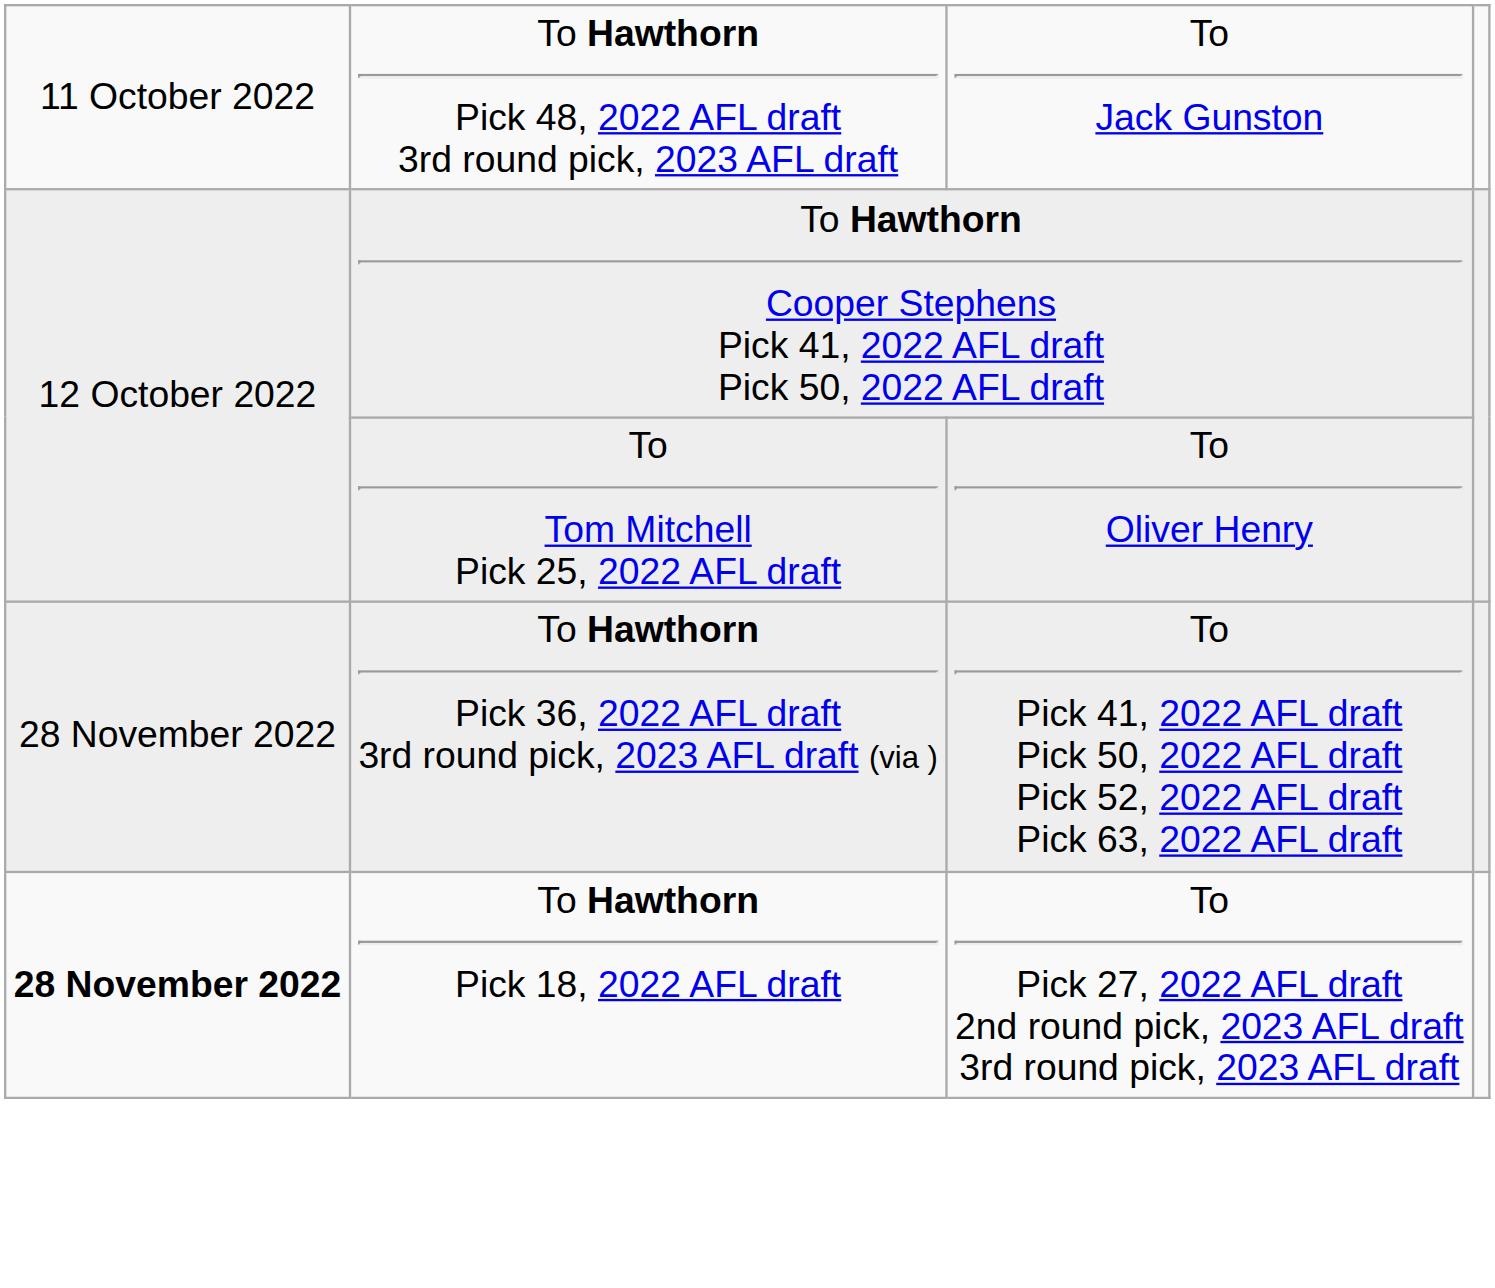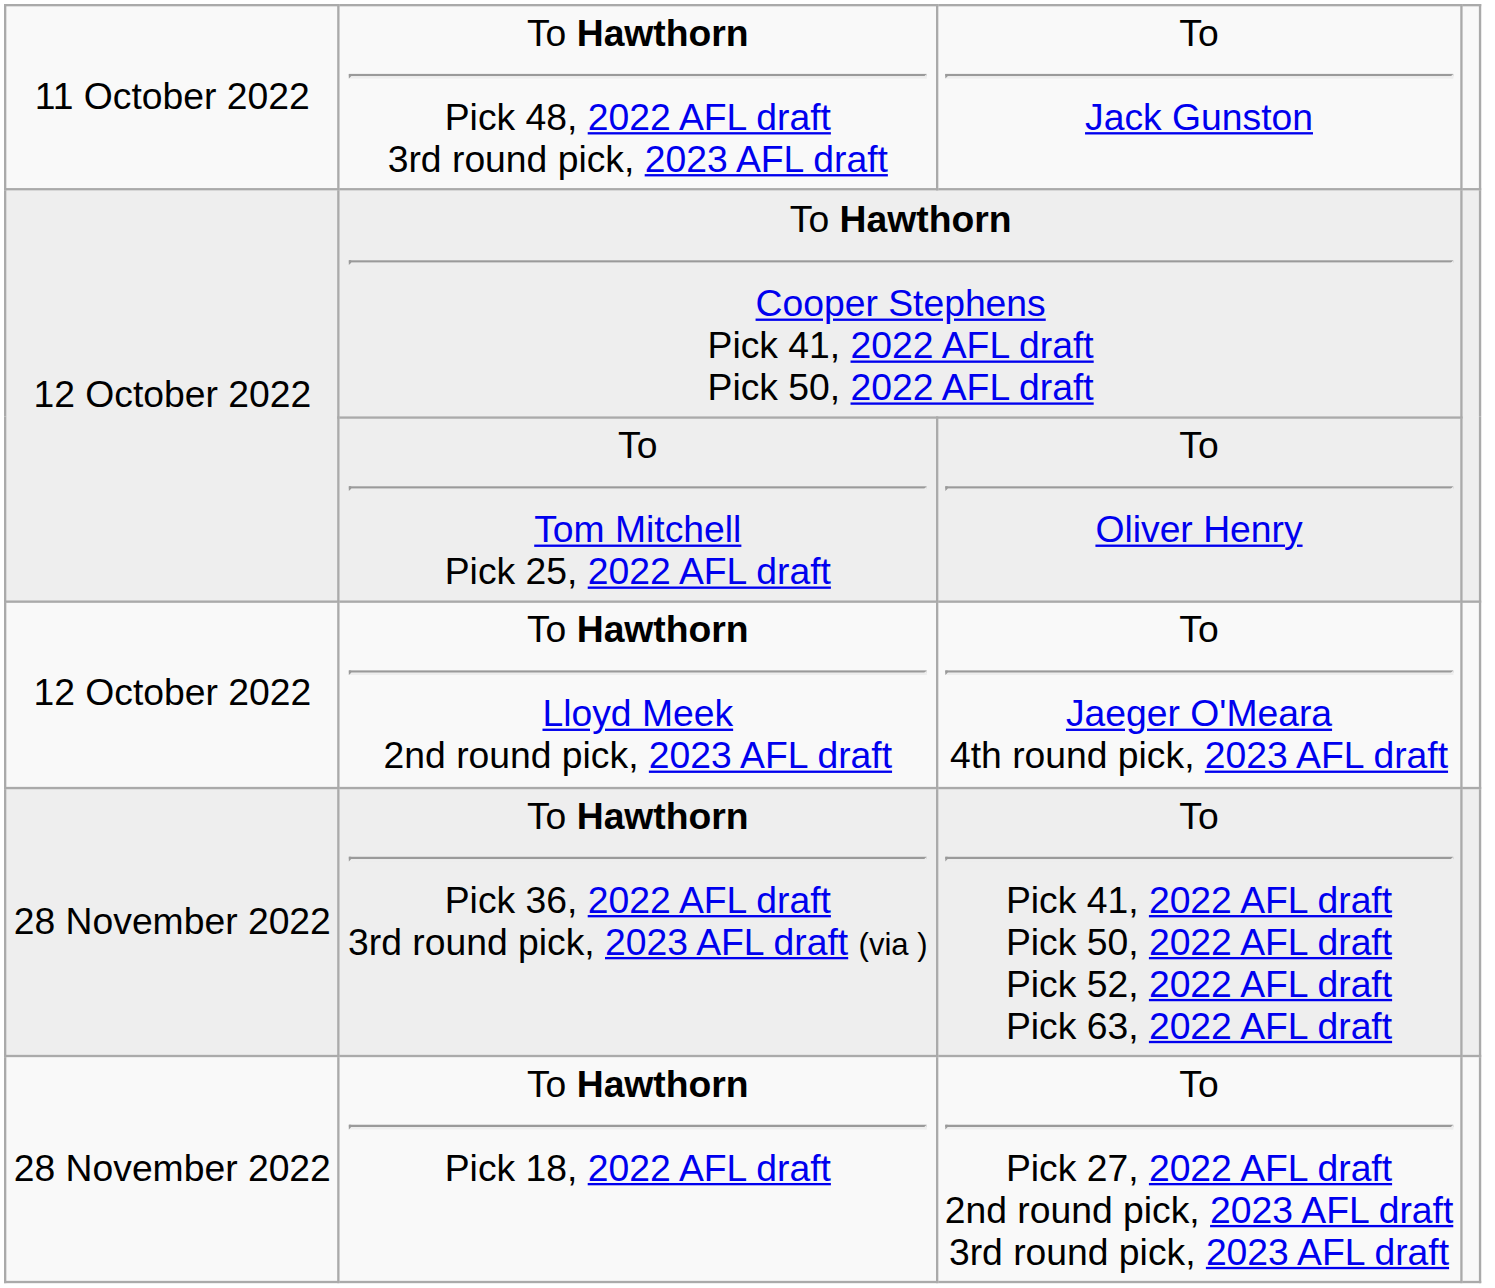+ row: 12 October 2022 | To Hawthorn Lloyd Meek 2nd round pick, 2023 AFL draft | To Jaeger O'Meara 4th round pick, 2023 AFL draft
To Hawthorn Pick 18, 2022 AFL draft | column 1: bold -> normal
